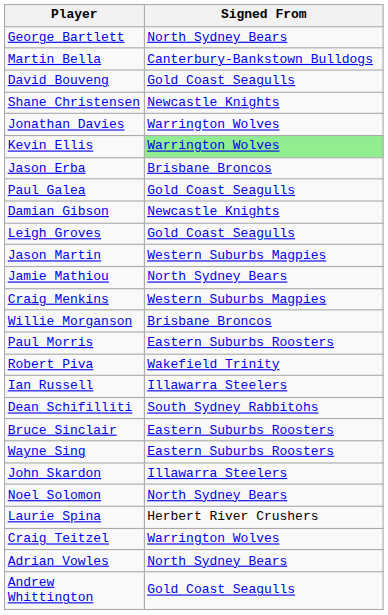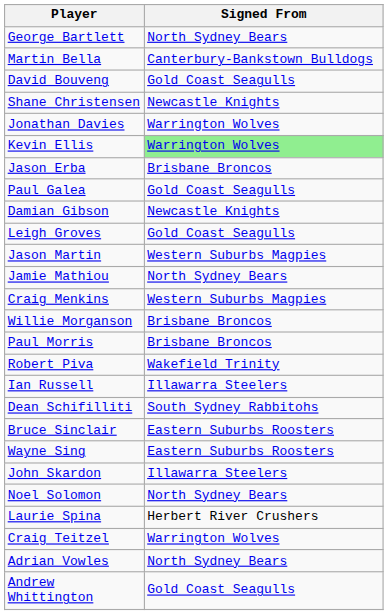Paul Morris | Signed From: Eastern Suburbs Roosters -> Brisbane Broncos
